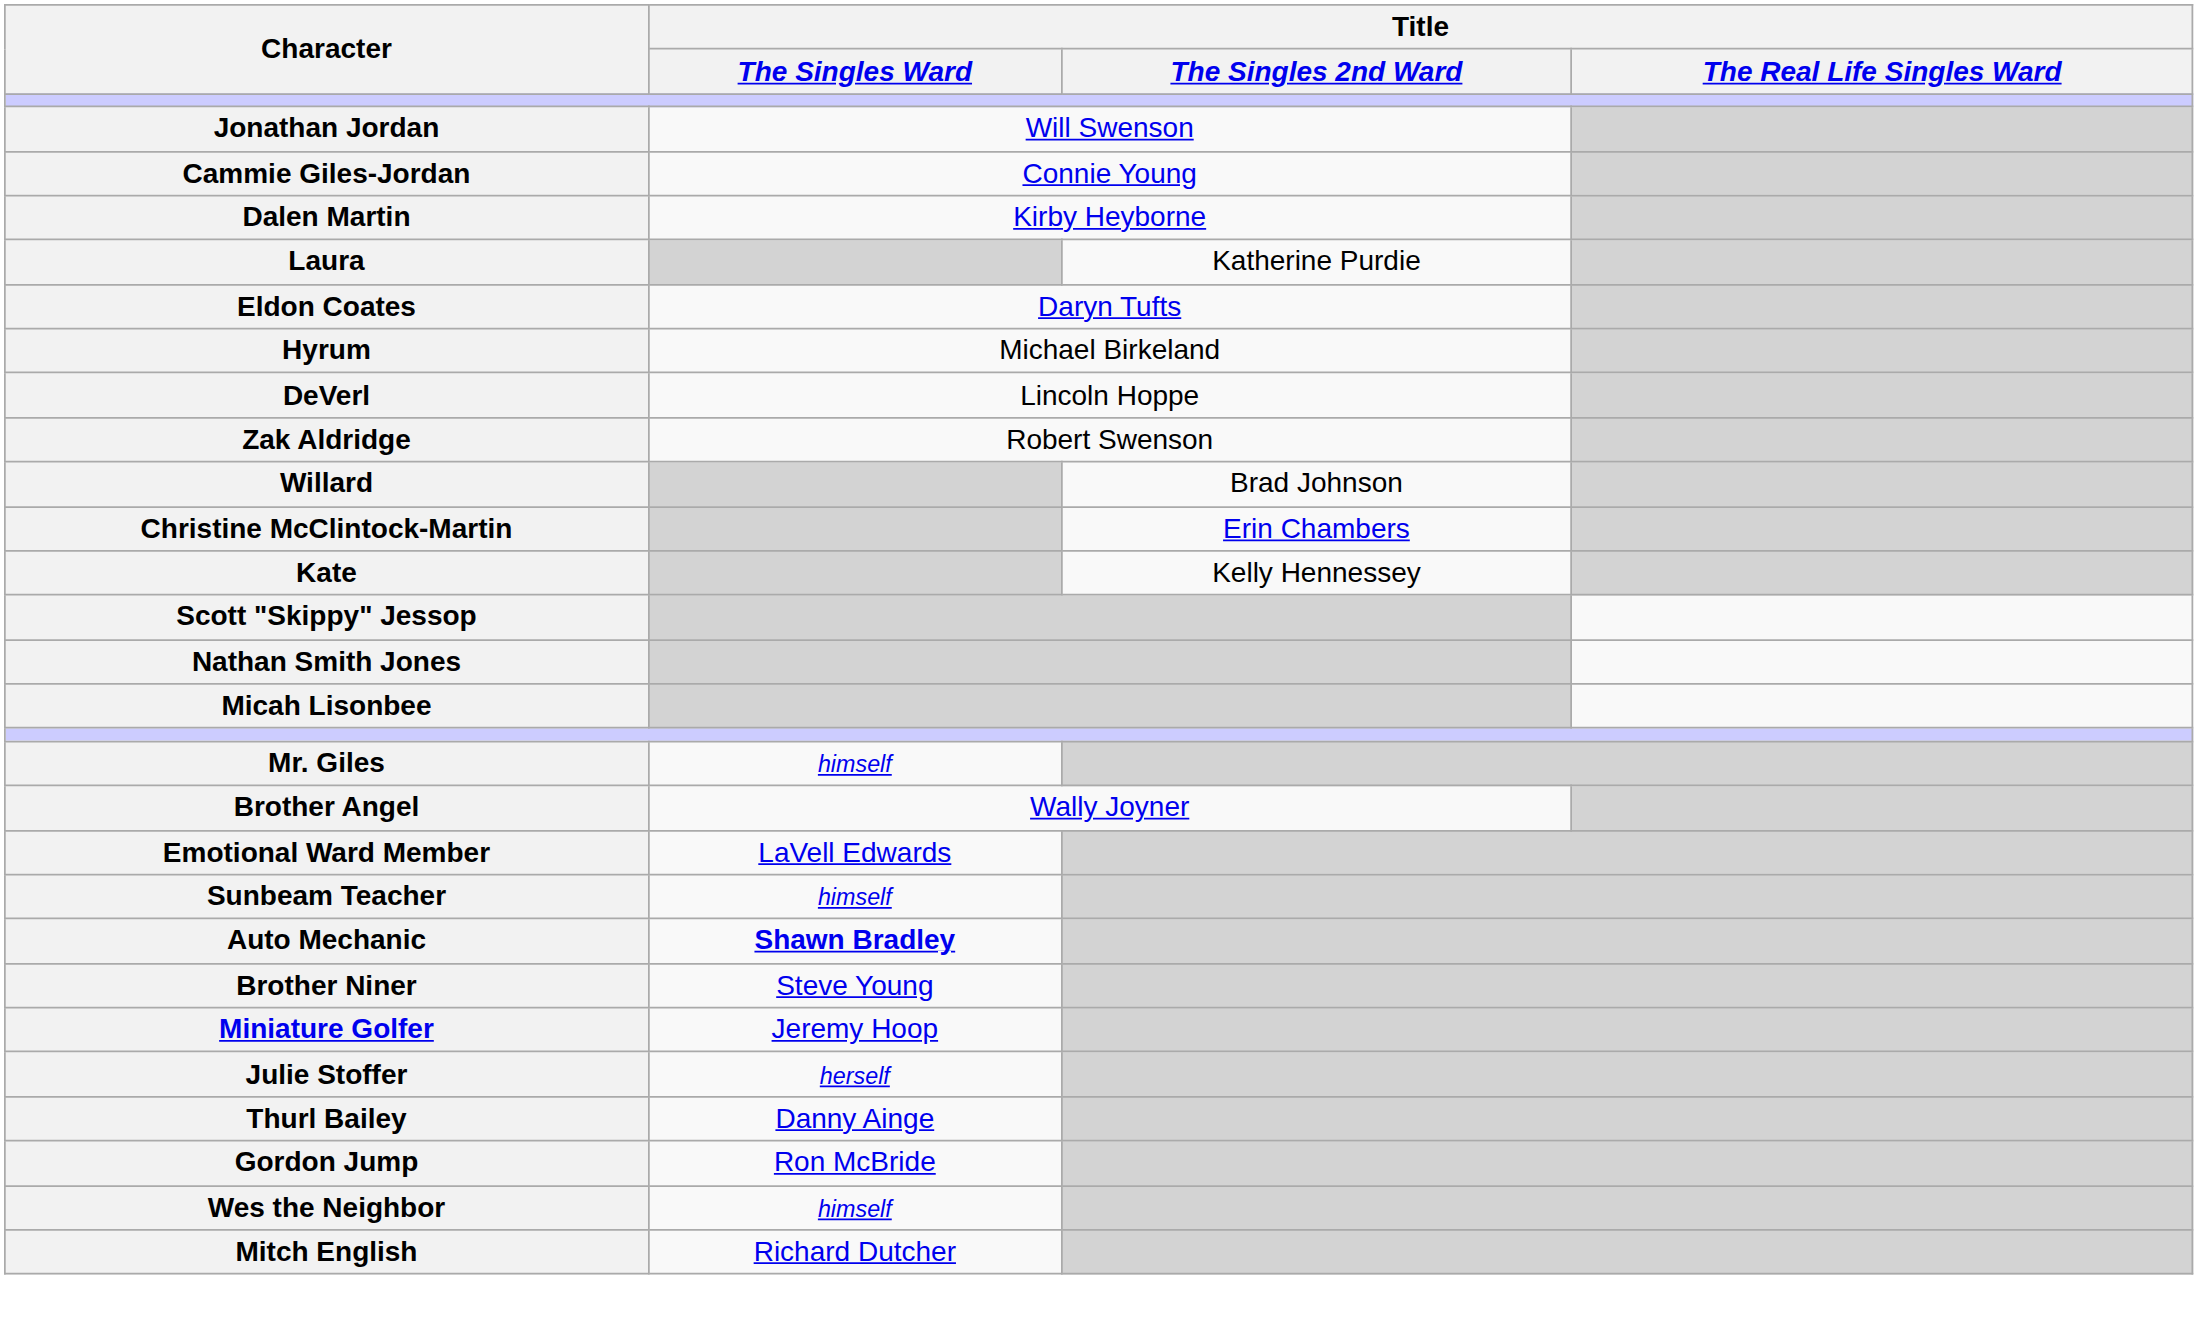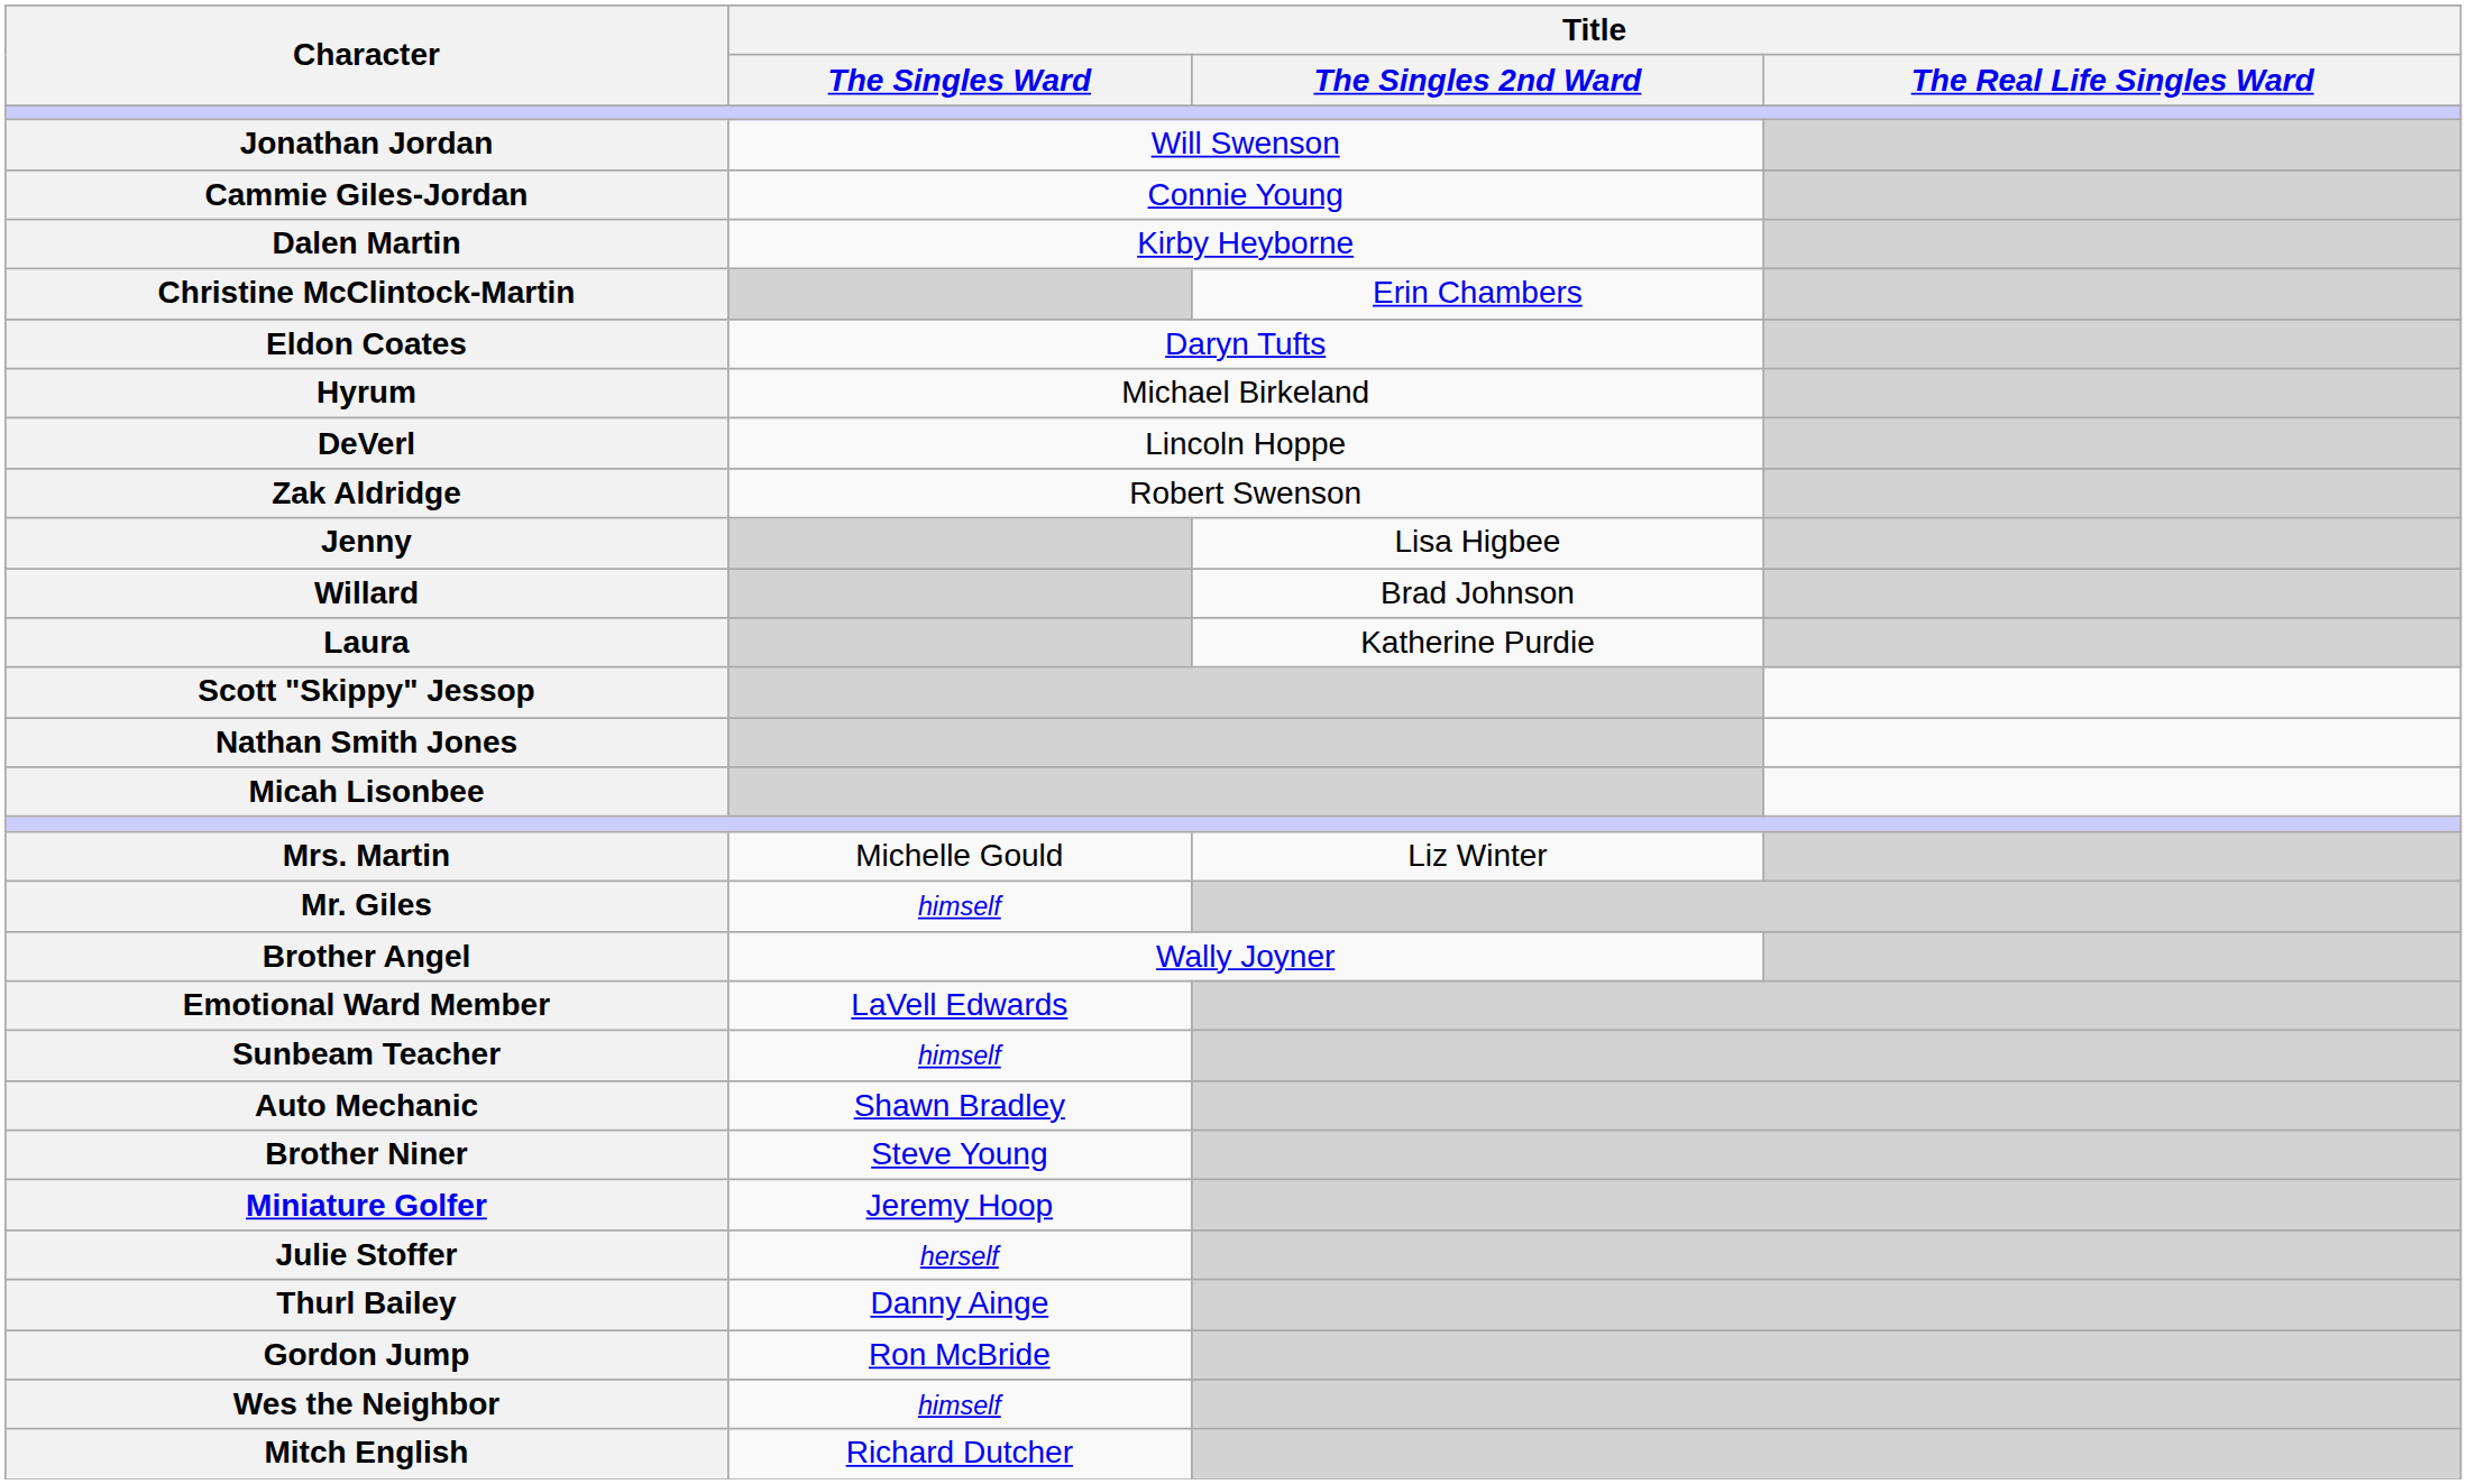rows swapped: Christine McClintock-Martin <-> Laura
+ row: Jenny | Lisa Higbee
- row: Kate | Kelly Hennessey
+ row: Mrs. Martin | Michelle Gould | Liz Winter
Auto Mechanic | Title / The Singles Ward: bold -> normal
